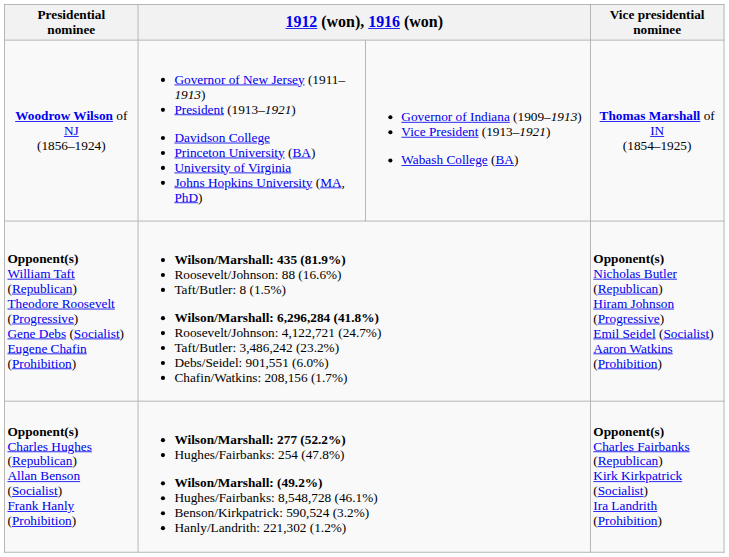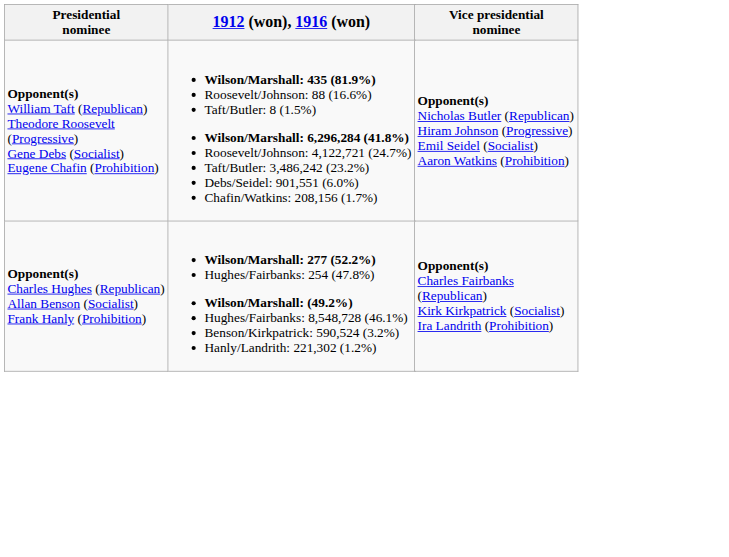- row: Woodrow Wilson of NJ (1856–1924) | Governor of New Jersey (1911–1913) President (1913–1921) Davidson College Princeton University (BA) University of Virginia Johns Hopkins University (MA, PhD) | Governor of Indiana (1909–1913) Vice President (1913–1921) Wabash College (BA) | Thomas Marshall of IN (1854–1925)
